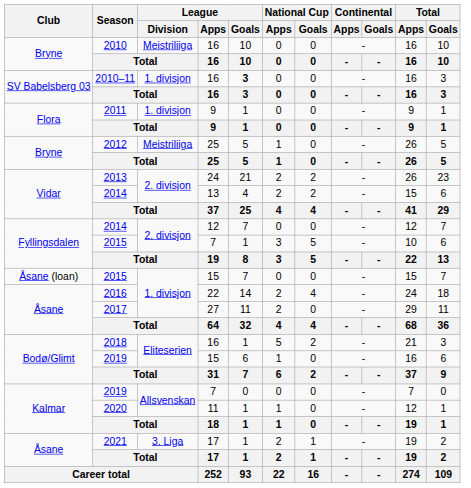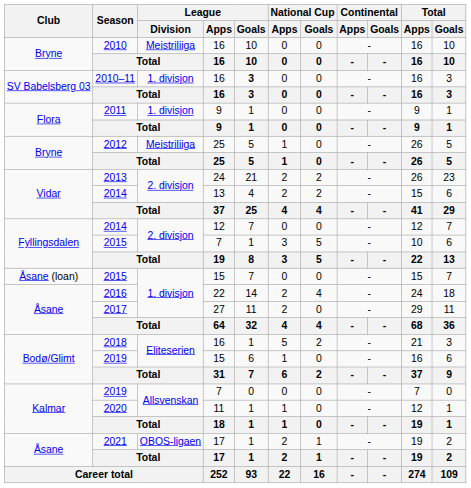2021 | League / Division: 3. Liga -> OBOS-ligaen
